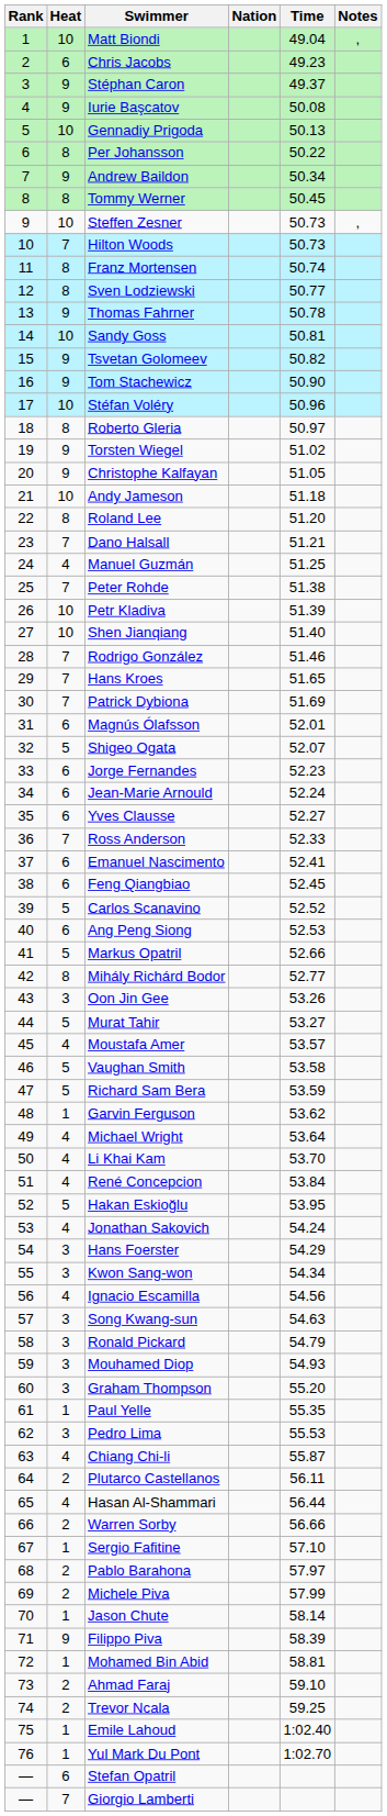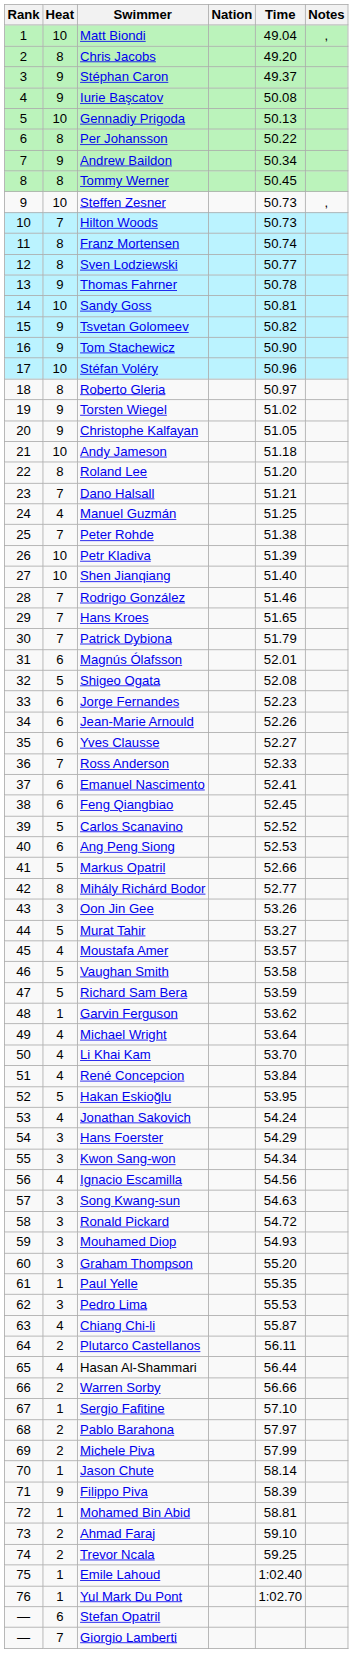Chris Jacobs | Heat: 6 -> 8
Chris Jacobs | Time: 49.23 -> 49.20
Patrick Dybiona | Time: 51.69 -> 51.79
Shigeo Ogata | Time: 52.07 -> 52.08
Jean-Marie Arnould | Time: 52.24 -> 52.26
Ronald Pickard | Time: 54.79 -> 54.72
